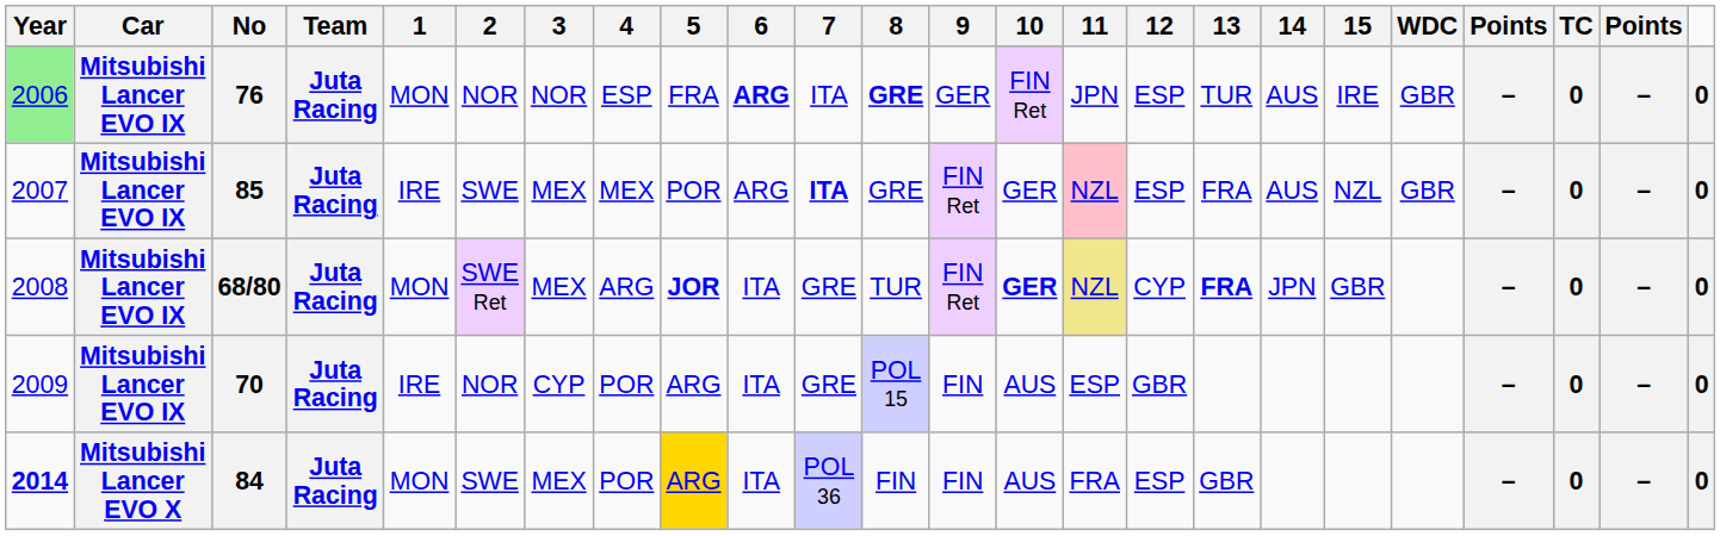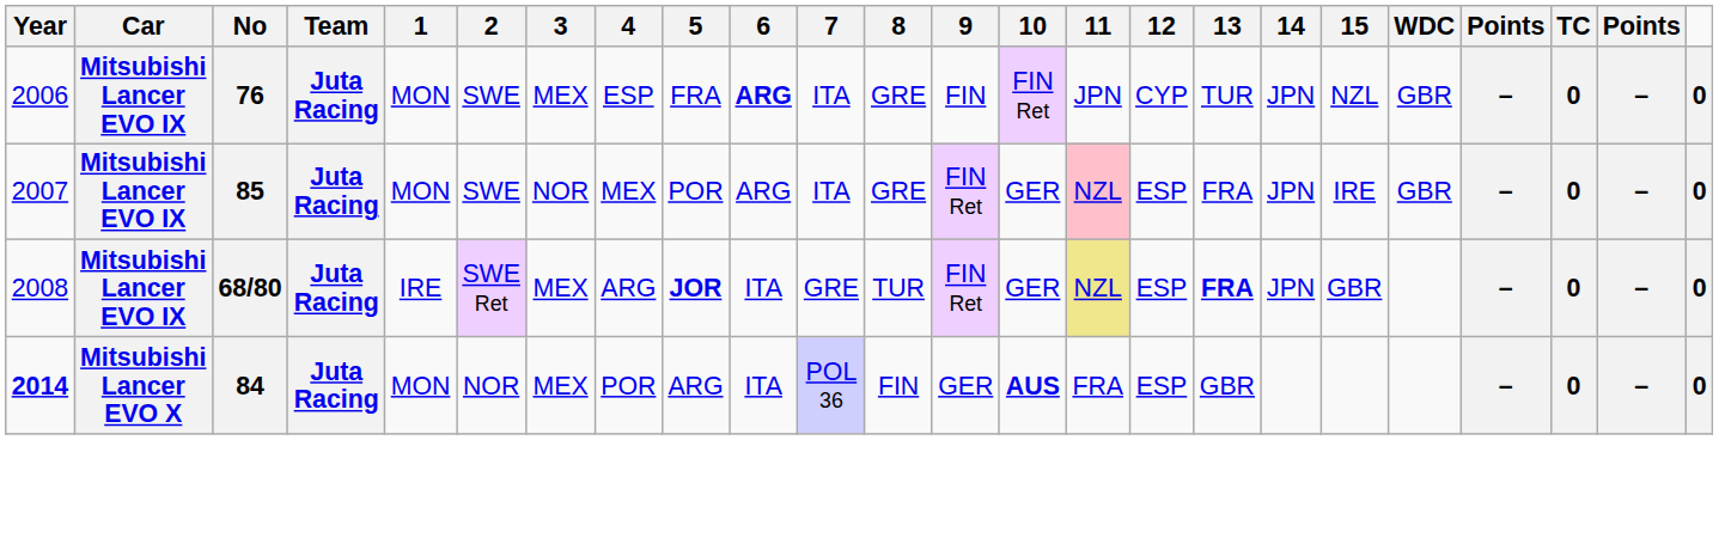76 | Year: lightgreen background -> no background
76 | 2: NOR -> SWE
76 | 3: NOR -> MEX
76 | 8: bold -> normal
76 | 9: GER -> FIN
76 | 12: ESP -> CYP
76 | 14: AUS -> JPN
76 | 15: IRE -> NZL
85 | 1: IRE -> MON
85 | 3: MEX -> NOR
85 | 7: bold -> normal
85 | 14: AUS -> JPN
85 | 15: NZL -> IRE
68/80 | 1: MON -> IRE
68/80 | 10: bold -> normal
68/80 | 12: CYP -> ESP
- row: 2009 | Mitsubishi Lancer EVO IX | 70 | Juta Racing | IRE | NOR | CYP | POR | ARG | ITA | GRE | POL 15 | FIN | AUS | ESP | GBR | – | 0 | – | 0
84 | 2: SWE -> NOR
84 | 5: gold background -> no background
84 | 9: FIN -> GER
84 | 10: normal -> bold
